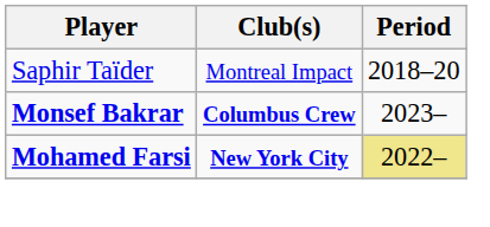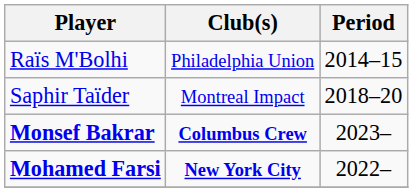+ row: Raïs M'Bolhi | Philadelphia Union | 2014–15
Mohamed Farsi | Period: khaki background -> no background
